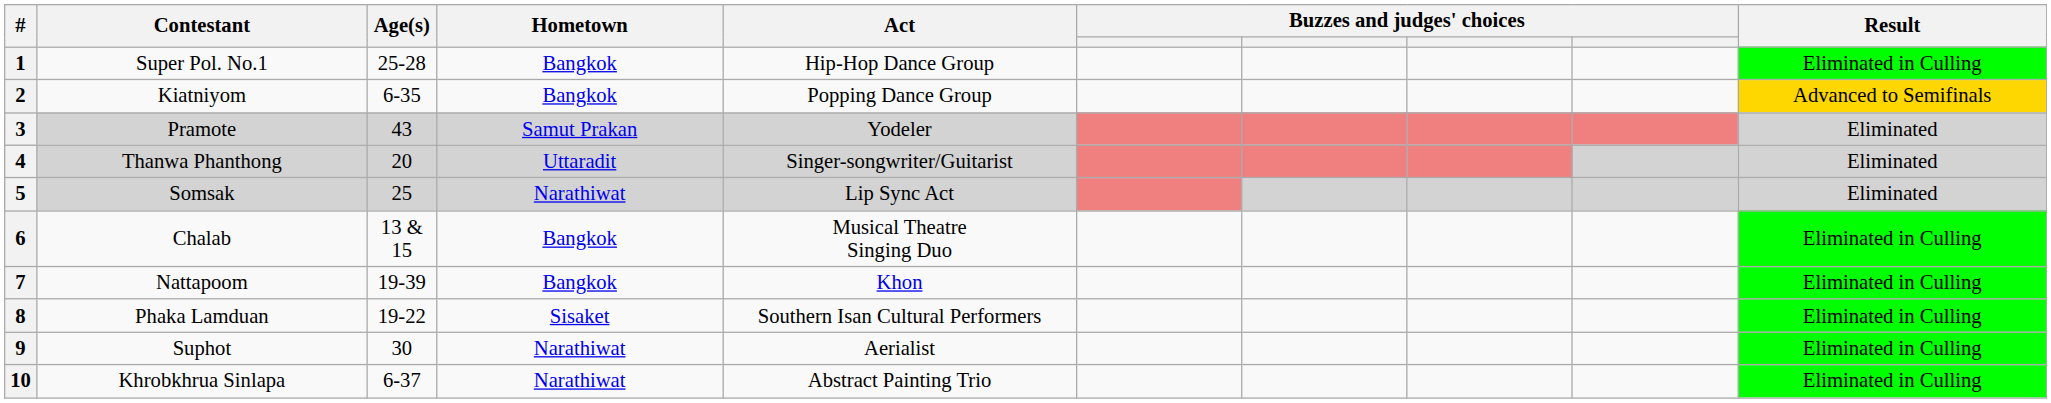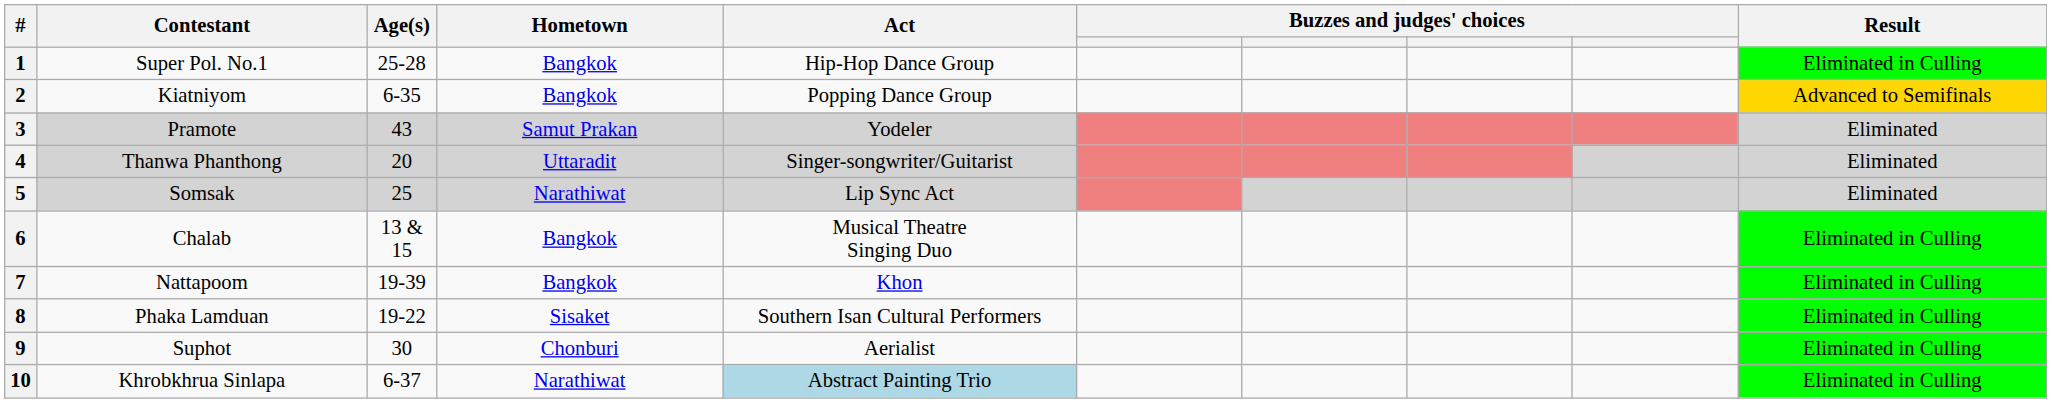9 | Hometown: Narathiwat -> Chonburi
10 | Act: no background -> lightblue background
